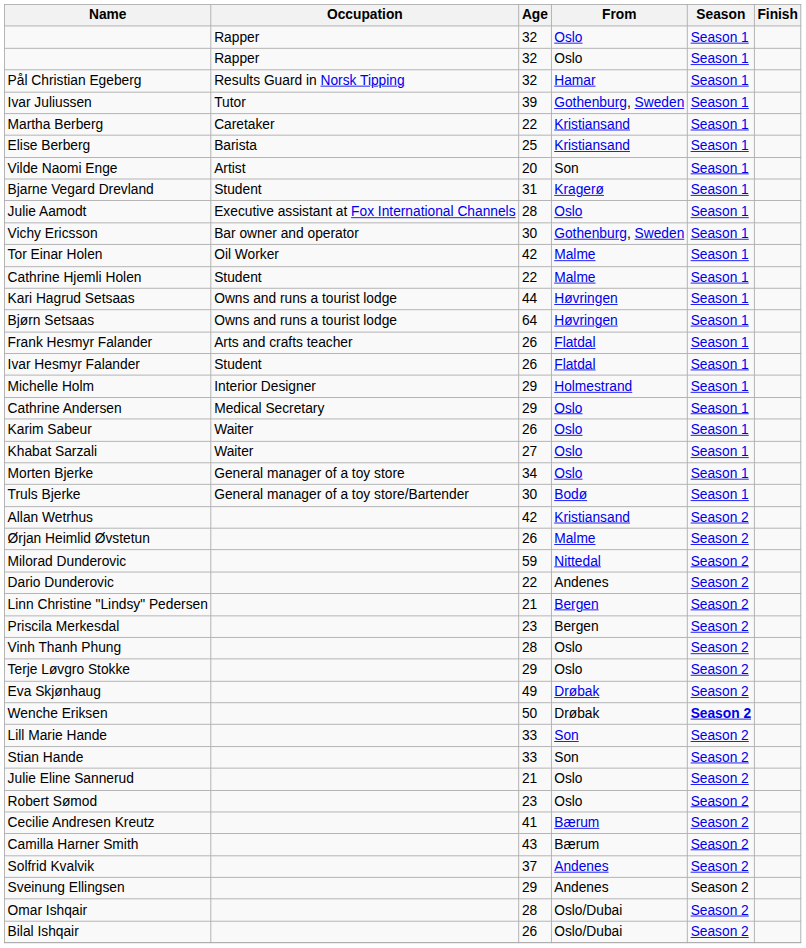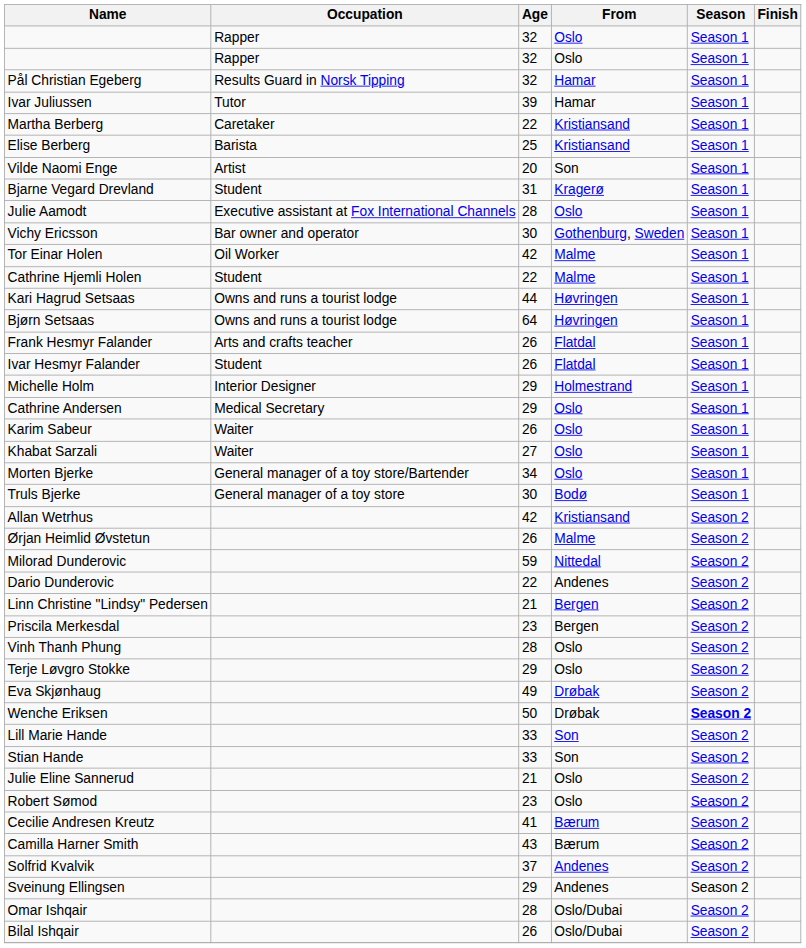Ivar Juliussen | From: Gothenburg, Sweden -> Hamar
Morten Bjerke | Occupation: General manager of a toy store -> General manager of a toy store/Bartender
Truls Bjerke | Occupation: General manager of a toy store/Bartender -> General manager of a toy store
